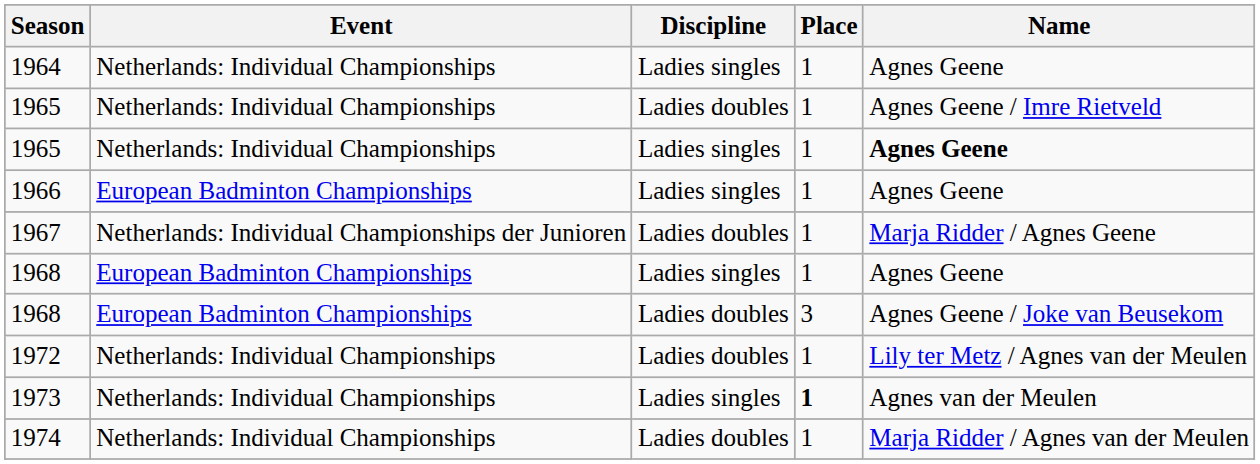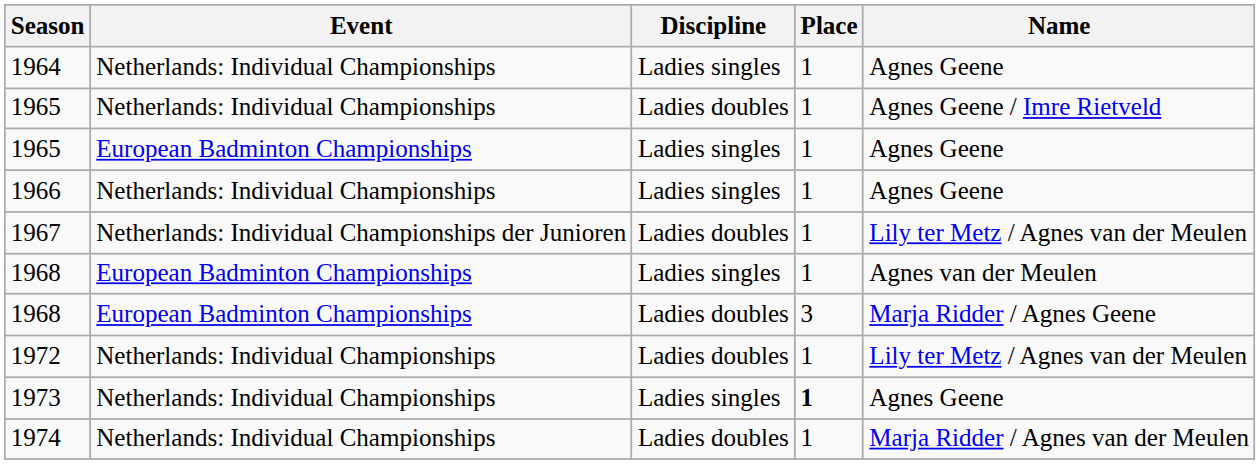1965 / Ladies singles | Event: Netherlands: Individual Championships -> European Badminton Championships
1965 / Ladies singles | Name: bold -> normal
1966 | Event: European Badminton Championships -> Netherlands: Individual Championships
1967 | Name: Marja Ridder / Agnes Geene -> Lily ter Metz / Agnes van der Meulen
1968 / Ladies singles | Name: Agnes Geene -> Agnes van der Meulen
1968 / Ladies doubles | Name: Agnes Geene / Joke van Beusekom -> Marja Ridder / Agnes Geene
1973 | Name: Agnes van der Meulen -> Agnes Geene
